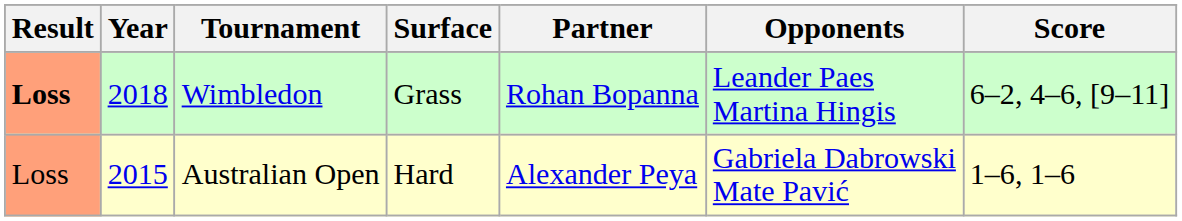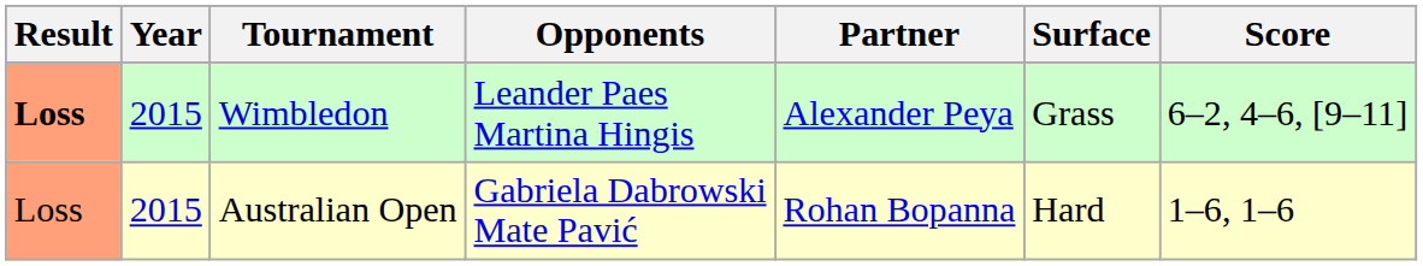columns swapped: Surface <-> Opponents
Wimbledon | Year: 2018 -> 2015
Wimbledon | Partner: Rohan Bopanna -> Alexander Peya
Australian Open | Partner: Alexander Peya -> Rohan Bopanna
